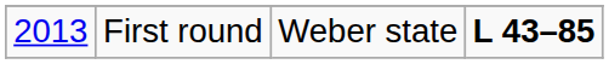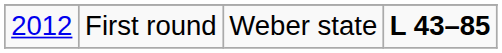First round | column 1: 2013 -> 2012
